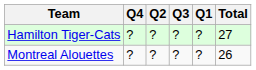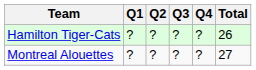columns swapped: Q1 <-> Q4
Hamilton Tiger-Cats | Total: 27 -> 26
Montreal Alouettes | Total: 26 -> 27
